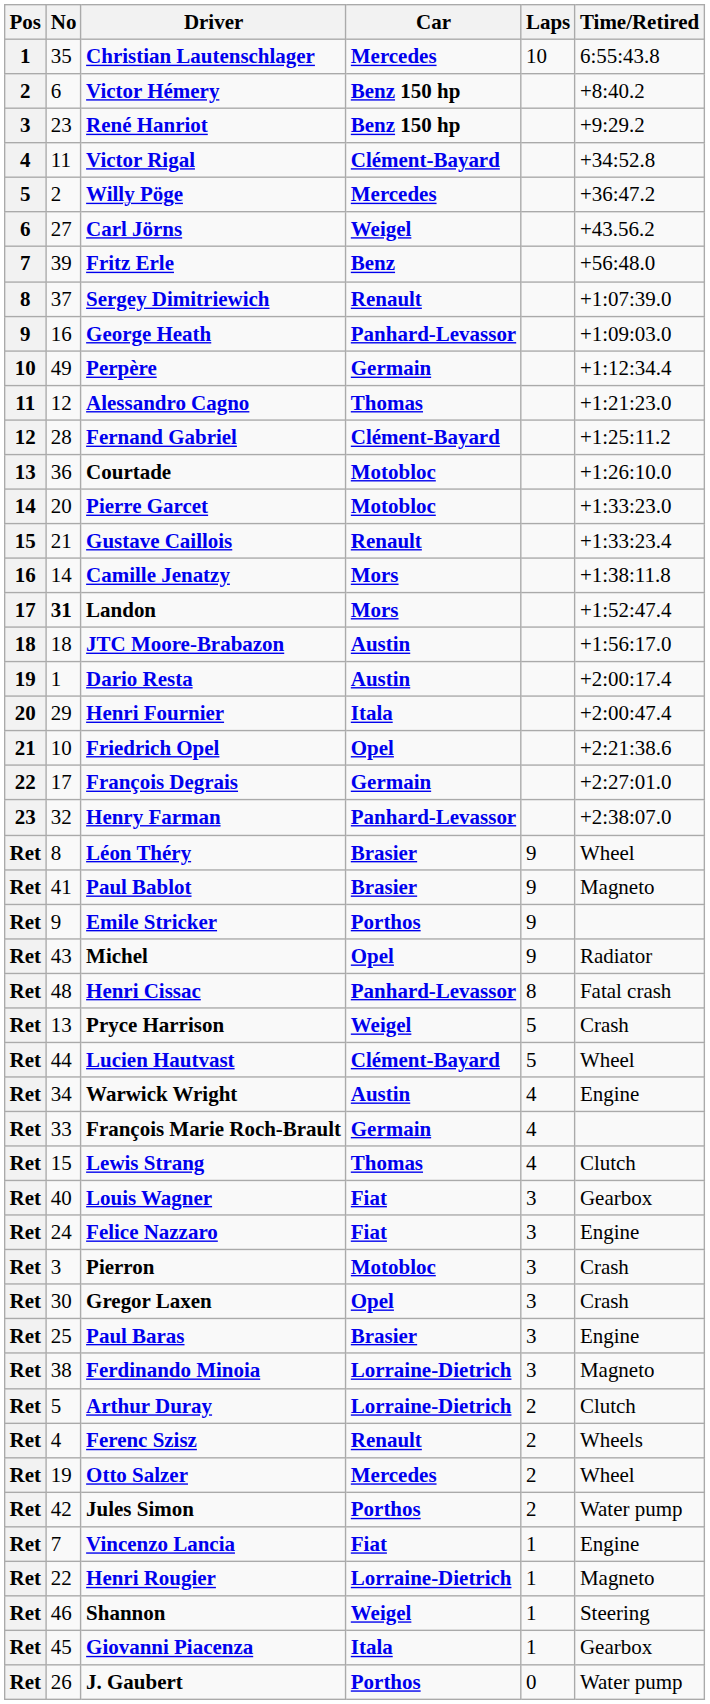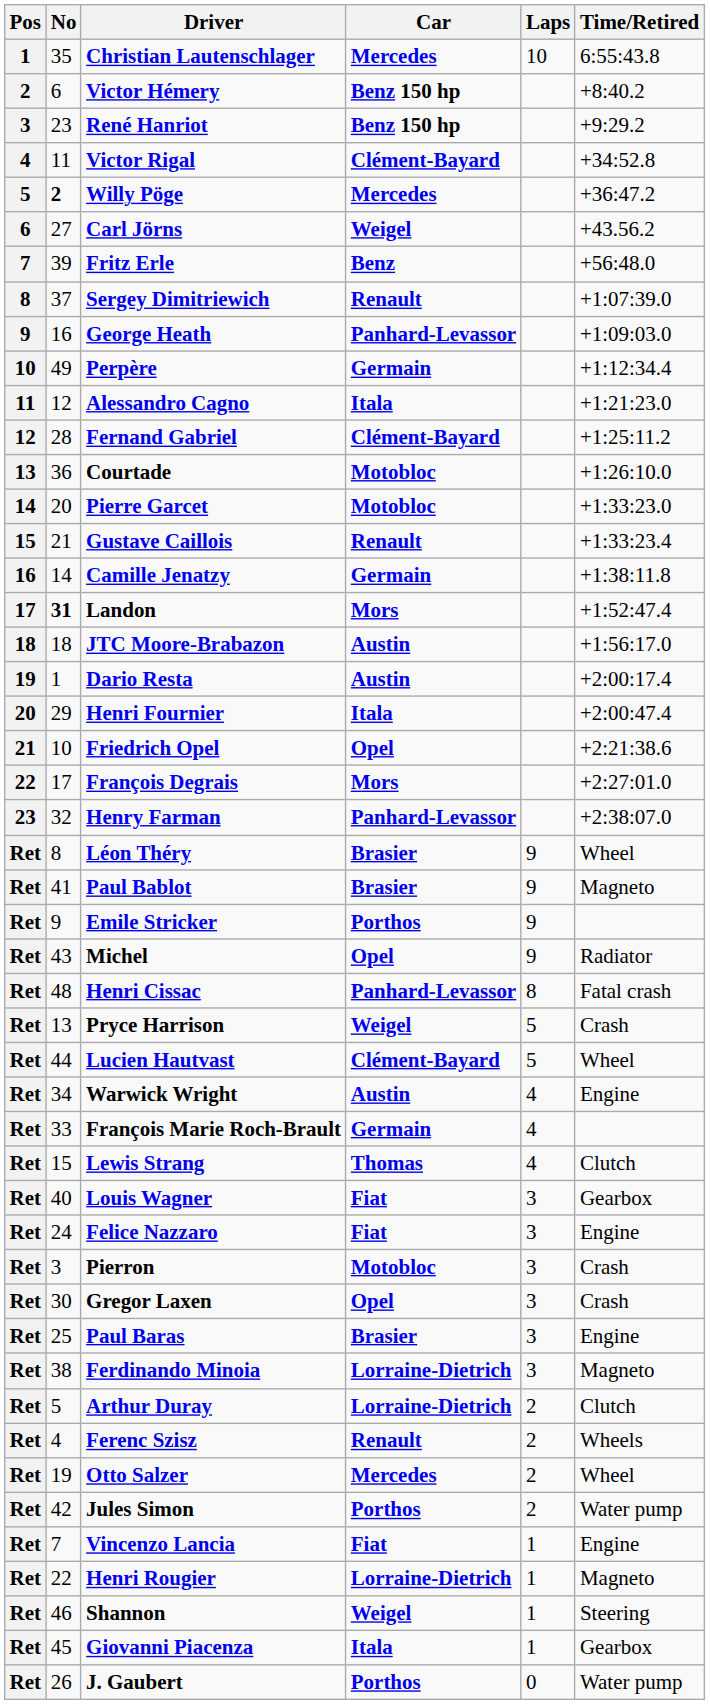Willy Pöge | No: normal -> bold
Alessandro Cagno | Car: Thomas -> Itala
Camille Jenatzy | Car: Mors -> Germain
François Degrais | Car: Germain -> Mors
